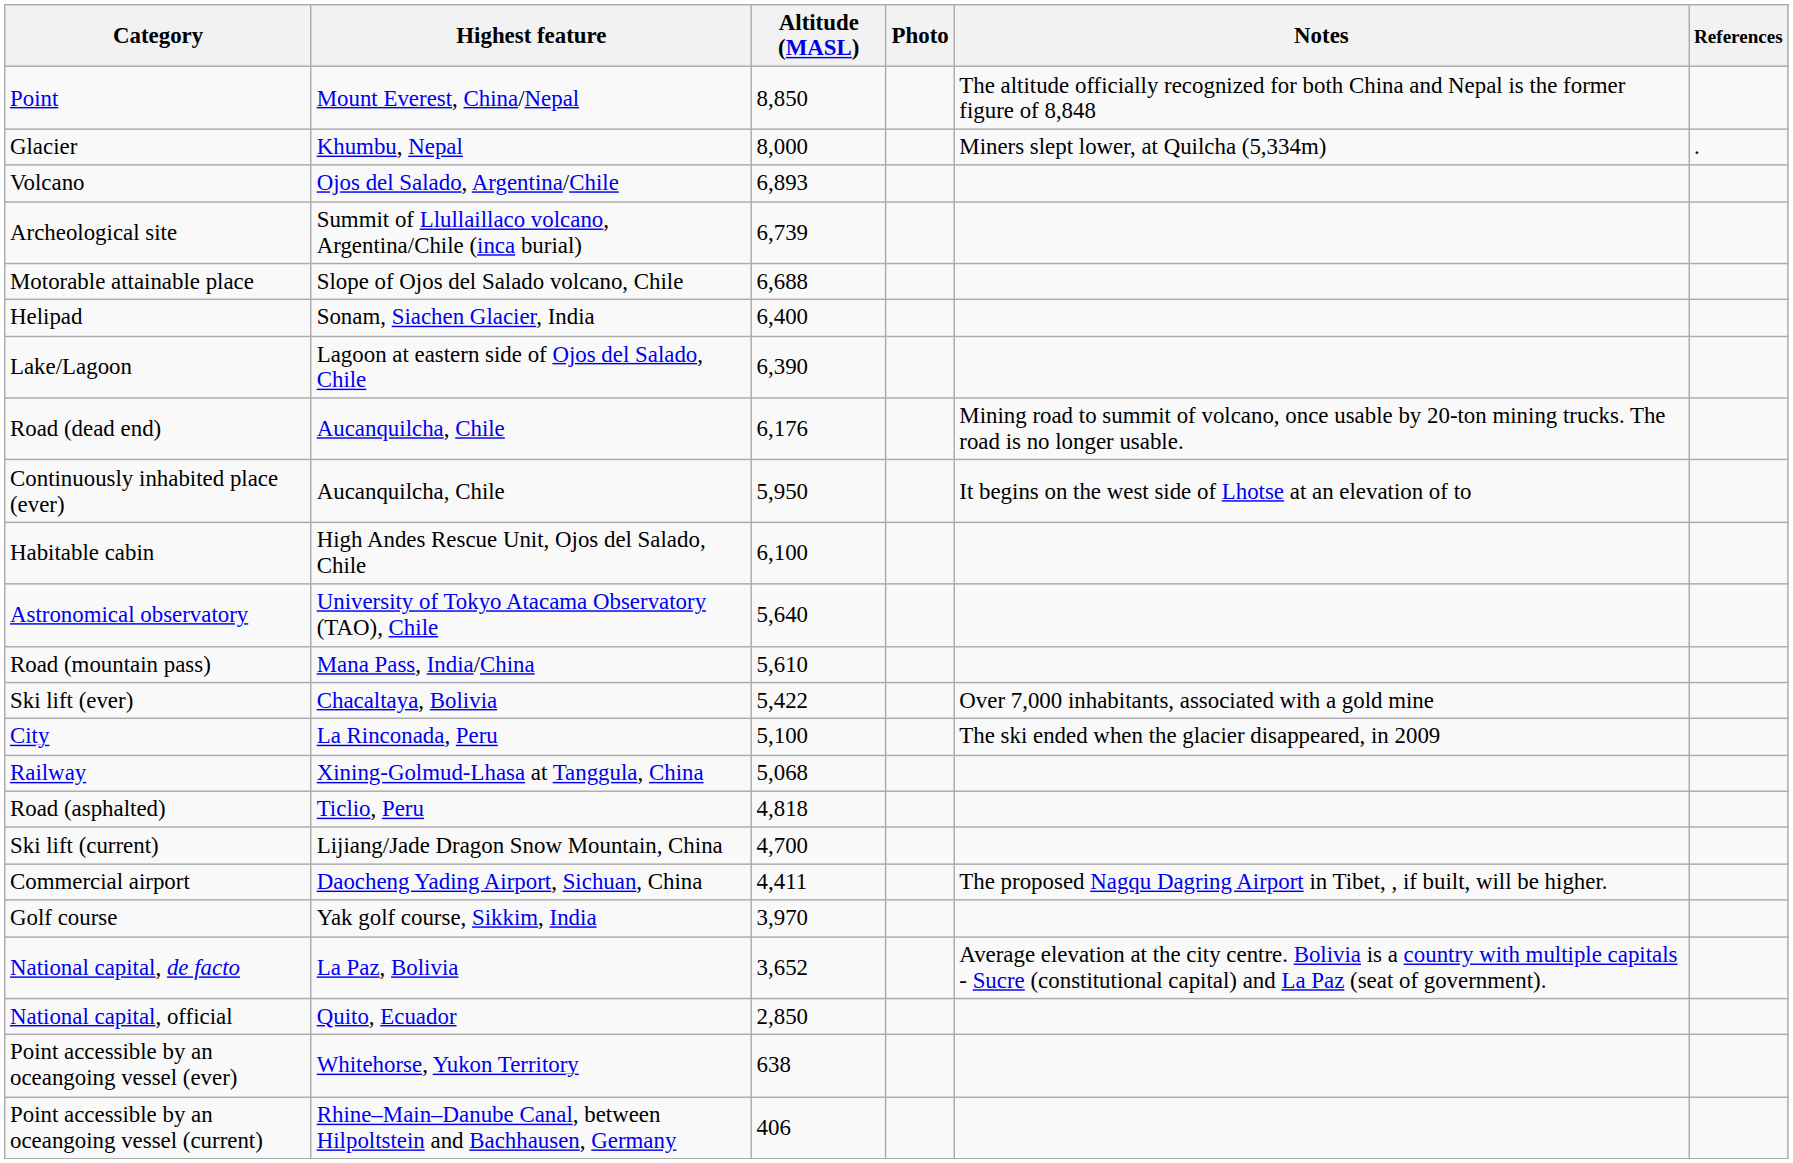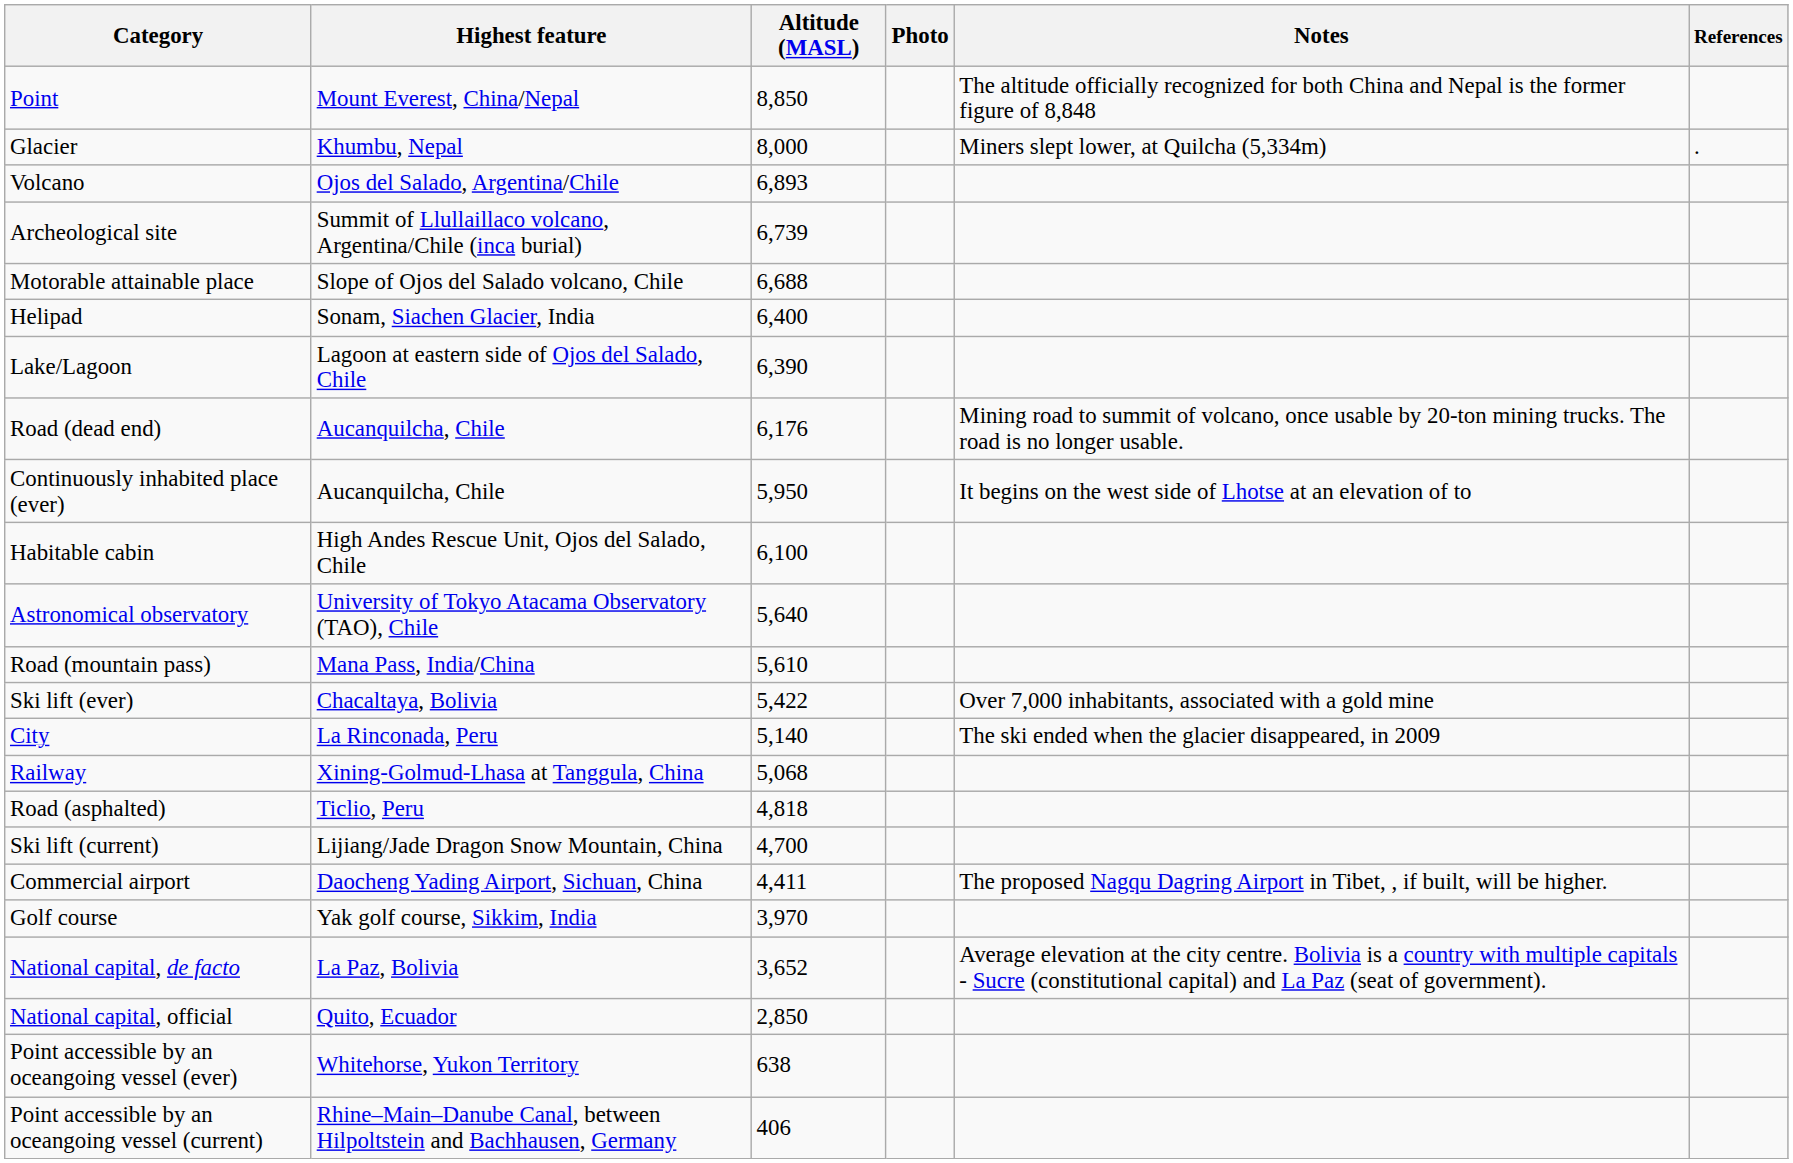City | Altitude (MASL): 5,100 -> 5,140
